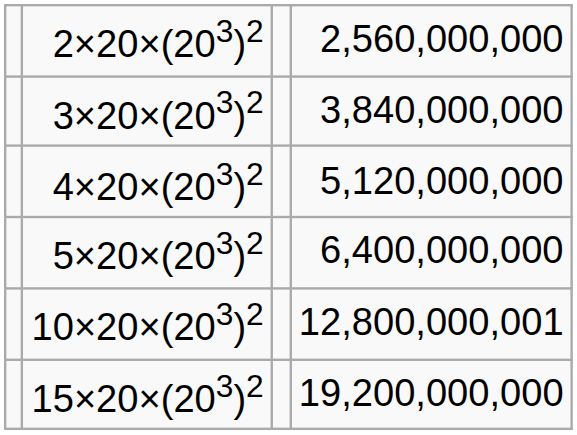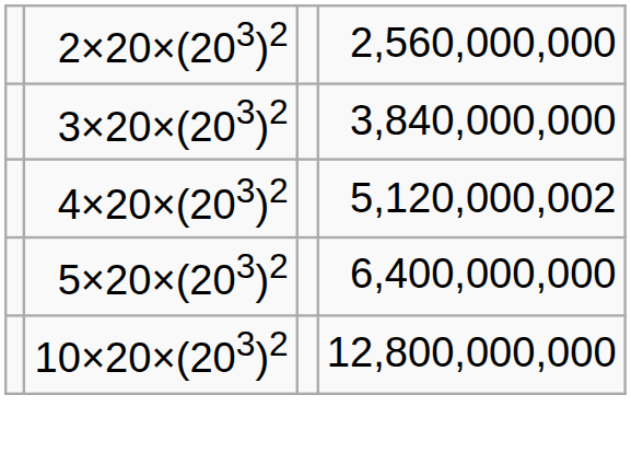4×20×(203)2 | column 4: 5,120,000,000 -> 5,120,000,002
10×20×(203)2 | column 4: 12,800,000,001 -> 12,800,000,000
- row: 15×20×(203)2 | 19,200,000,000
